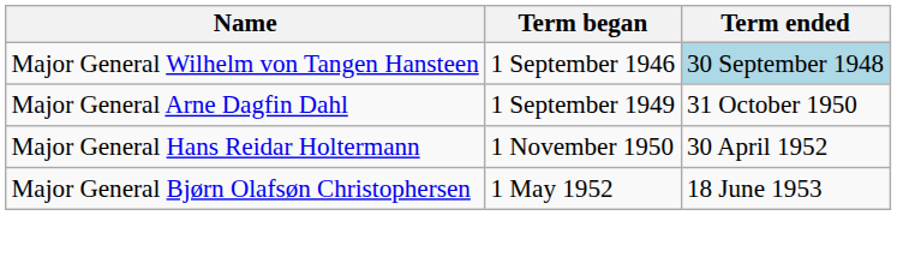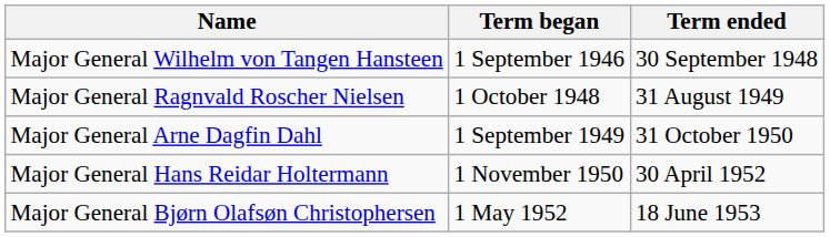Major General Wilhelm von Tangen Hansteen | Term ended: lightblue background -> no background
+ row: Major General Ragnvald Roscher Nielsen | 1 October 1948 | 31 August 1949
